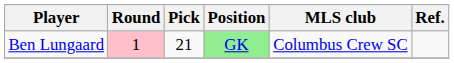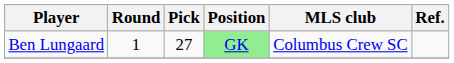Ben Lungaard | Round: pink background -> no background
Ben Lungaard | Pick: 21 -> 27
